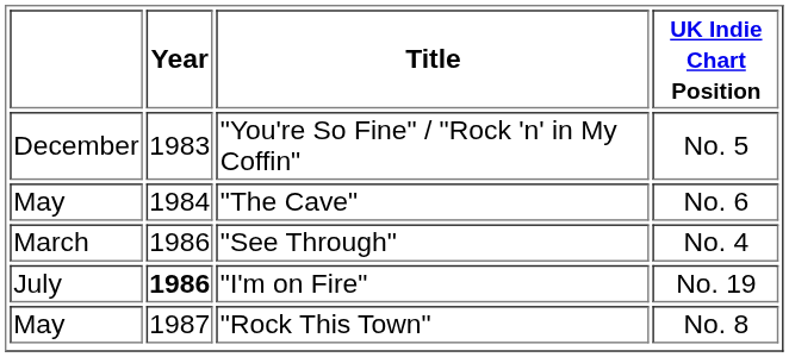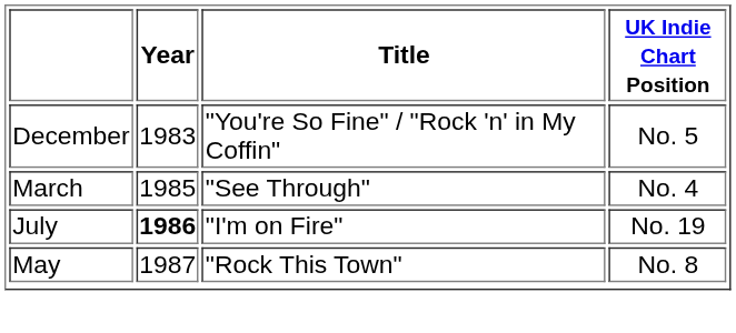- row: May | 1984 | "The Cave" | No. 6
"See Through" | Year: 1986 -> 1985
